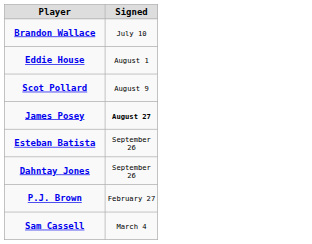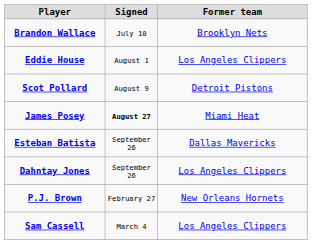+ column: Former team | Brooklyn Nets | Los Angeles Clippers | Detroit Pistons | Miami Heat | Dallas Mavericks | Los Angeles Clippers | New Orleans Hornets | Los Angeles Clippers
